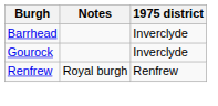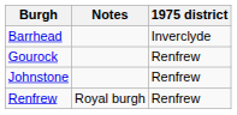Gourock | 1975 district: Inverclyde -> Renfrew
+ row: Johnstone | Renfrew
